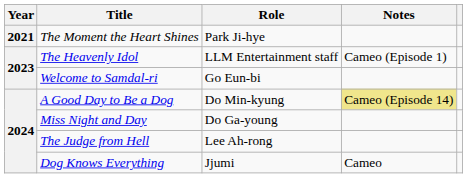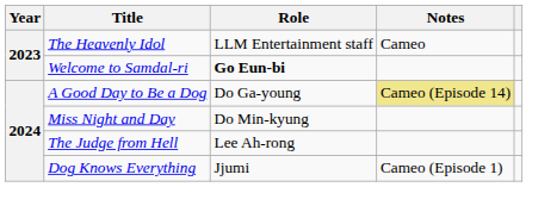- row: 2021 | The Moment the Heart Shines | Park Ji-hye
The Heavenly Idol | Notes: Cameo (Episode 1) -> Cameo
Welcome to Samdal-ri | Role: normal -> bold
A Good Day to Be a Dog | Role: Do Min-kyung -> Do Ga-young
Miss Night and Day | Role: Do Ga-young -> Do Min-kyung
Dog Knows Everything | Notes: Cameo -> Cameo (Episode 1)
